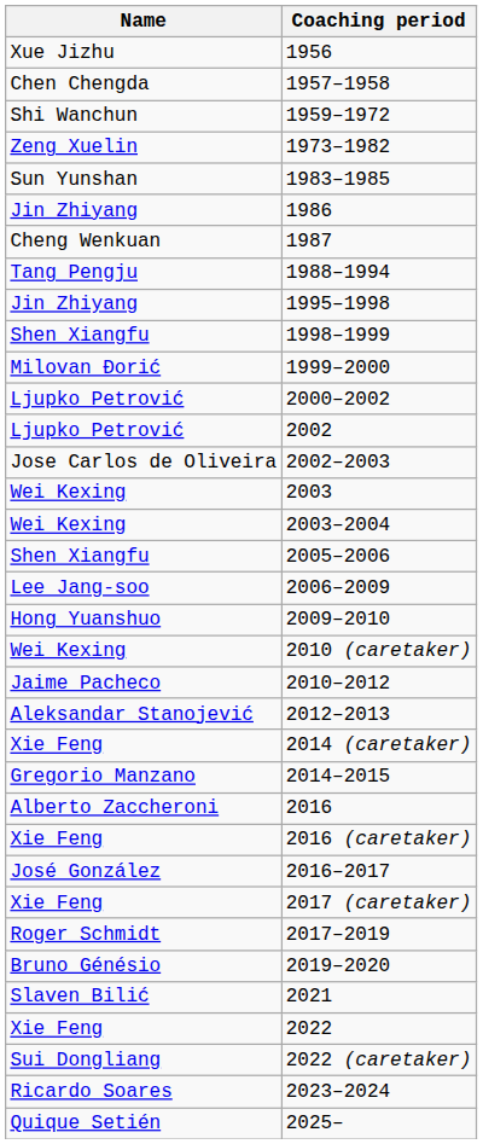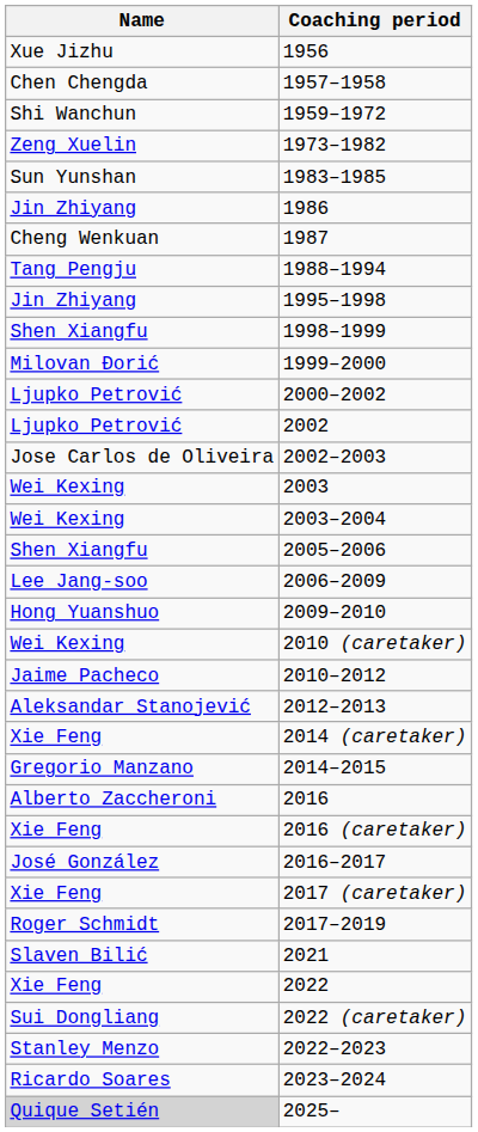- row: Bruno Génésio | 2019–2020
+ row: Stanley Menzo | 2022–2023
2025– | Name: no background -> lightgrey background
